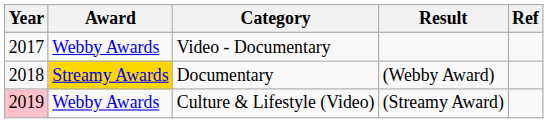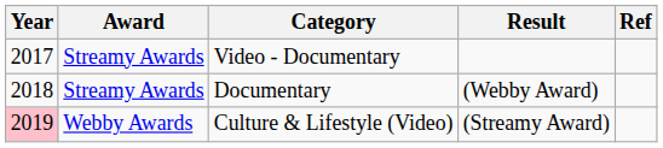Video - Documentary | Award: Webby Awards -> Streamy Awards
Documentary | Award: gold background -> no background
